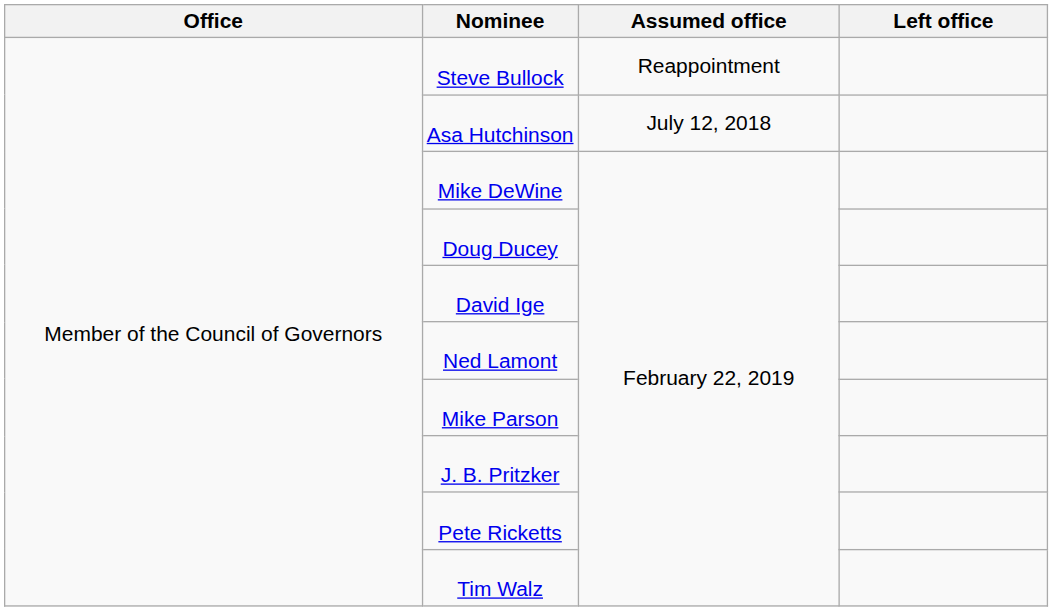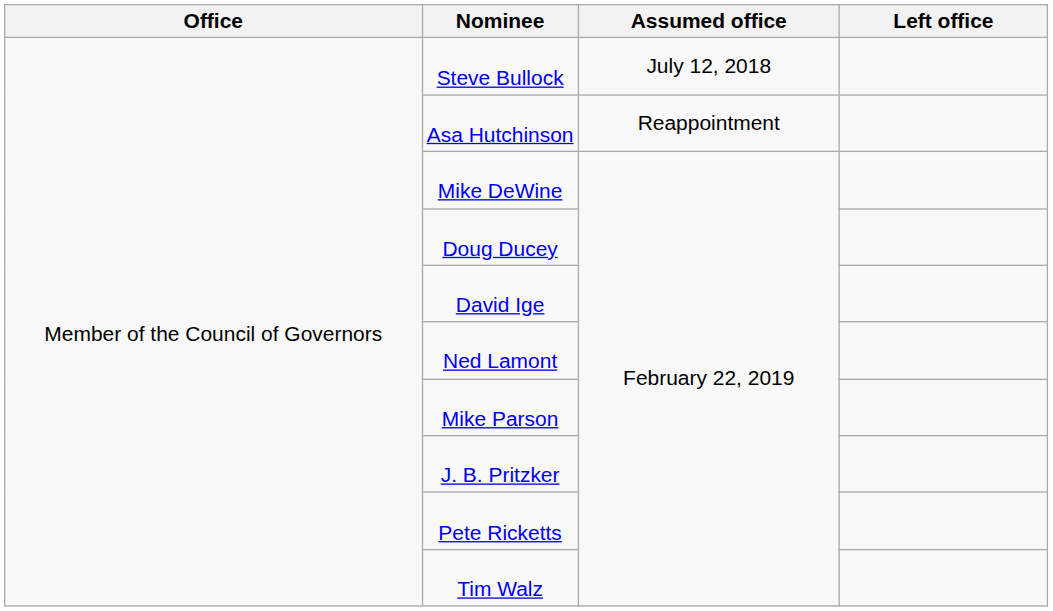Steve Bullock | Assumed office: Reappointment -> July 12, 2018
Asa Hutchinson | Assumed office: July 12, 2018 -> Reappointment
